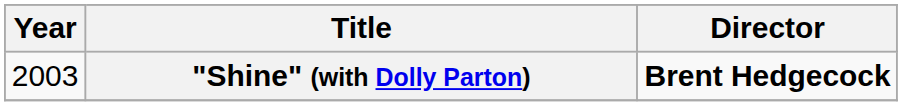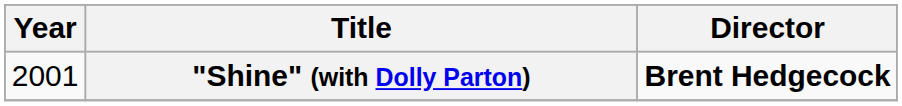"Shine" (with Dolly Parton) | Year: 2003 -> 2001
